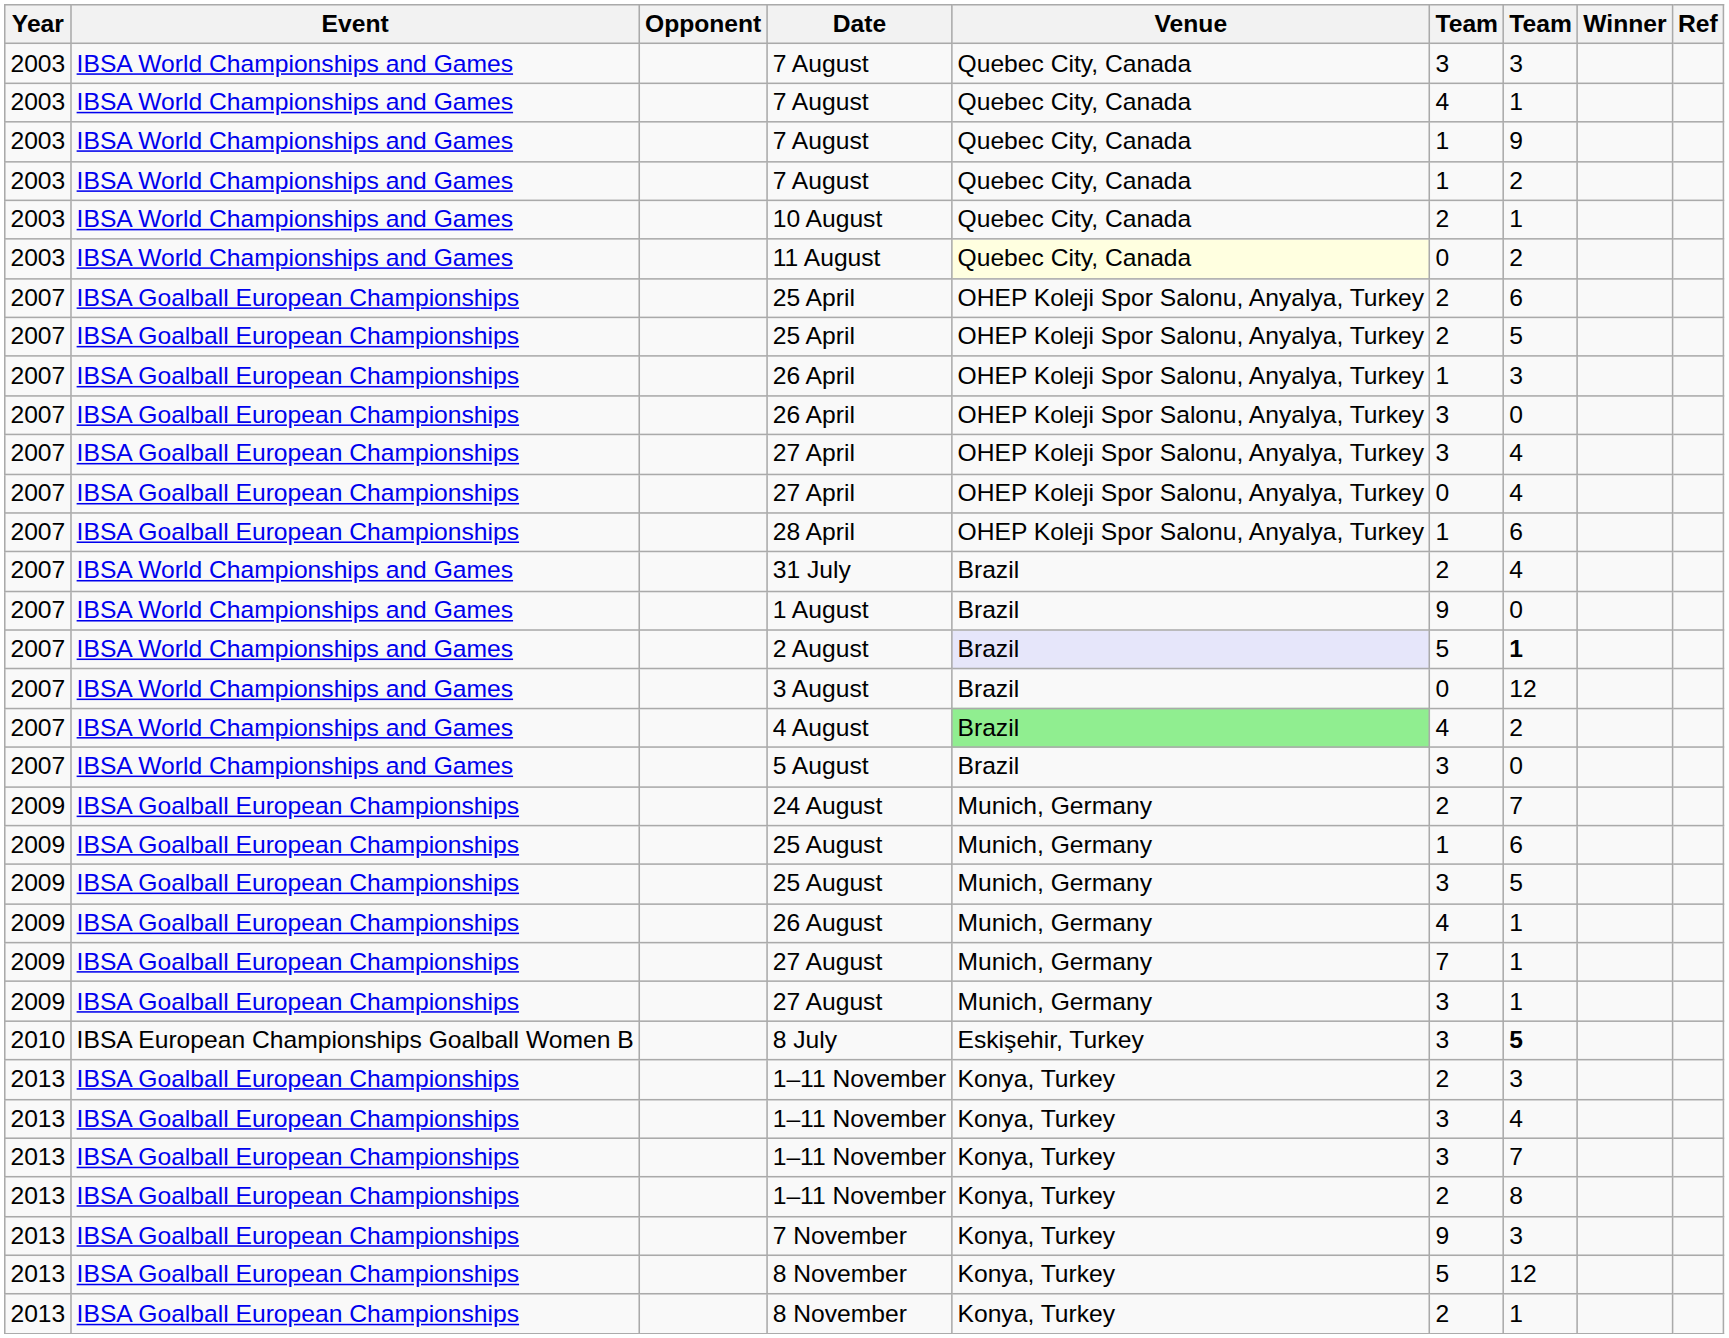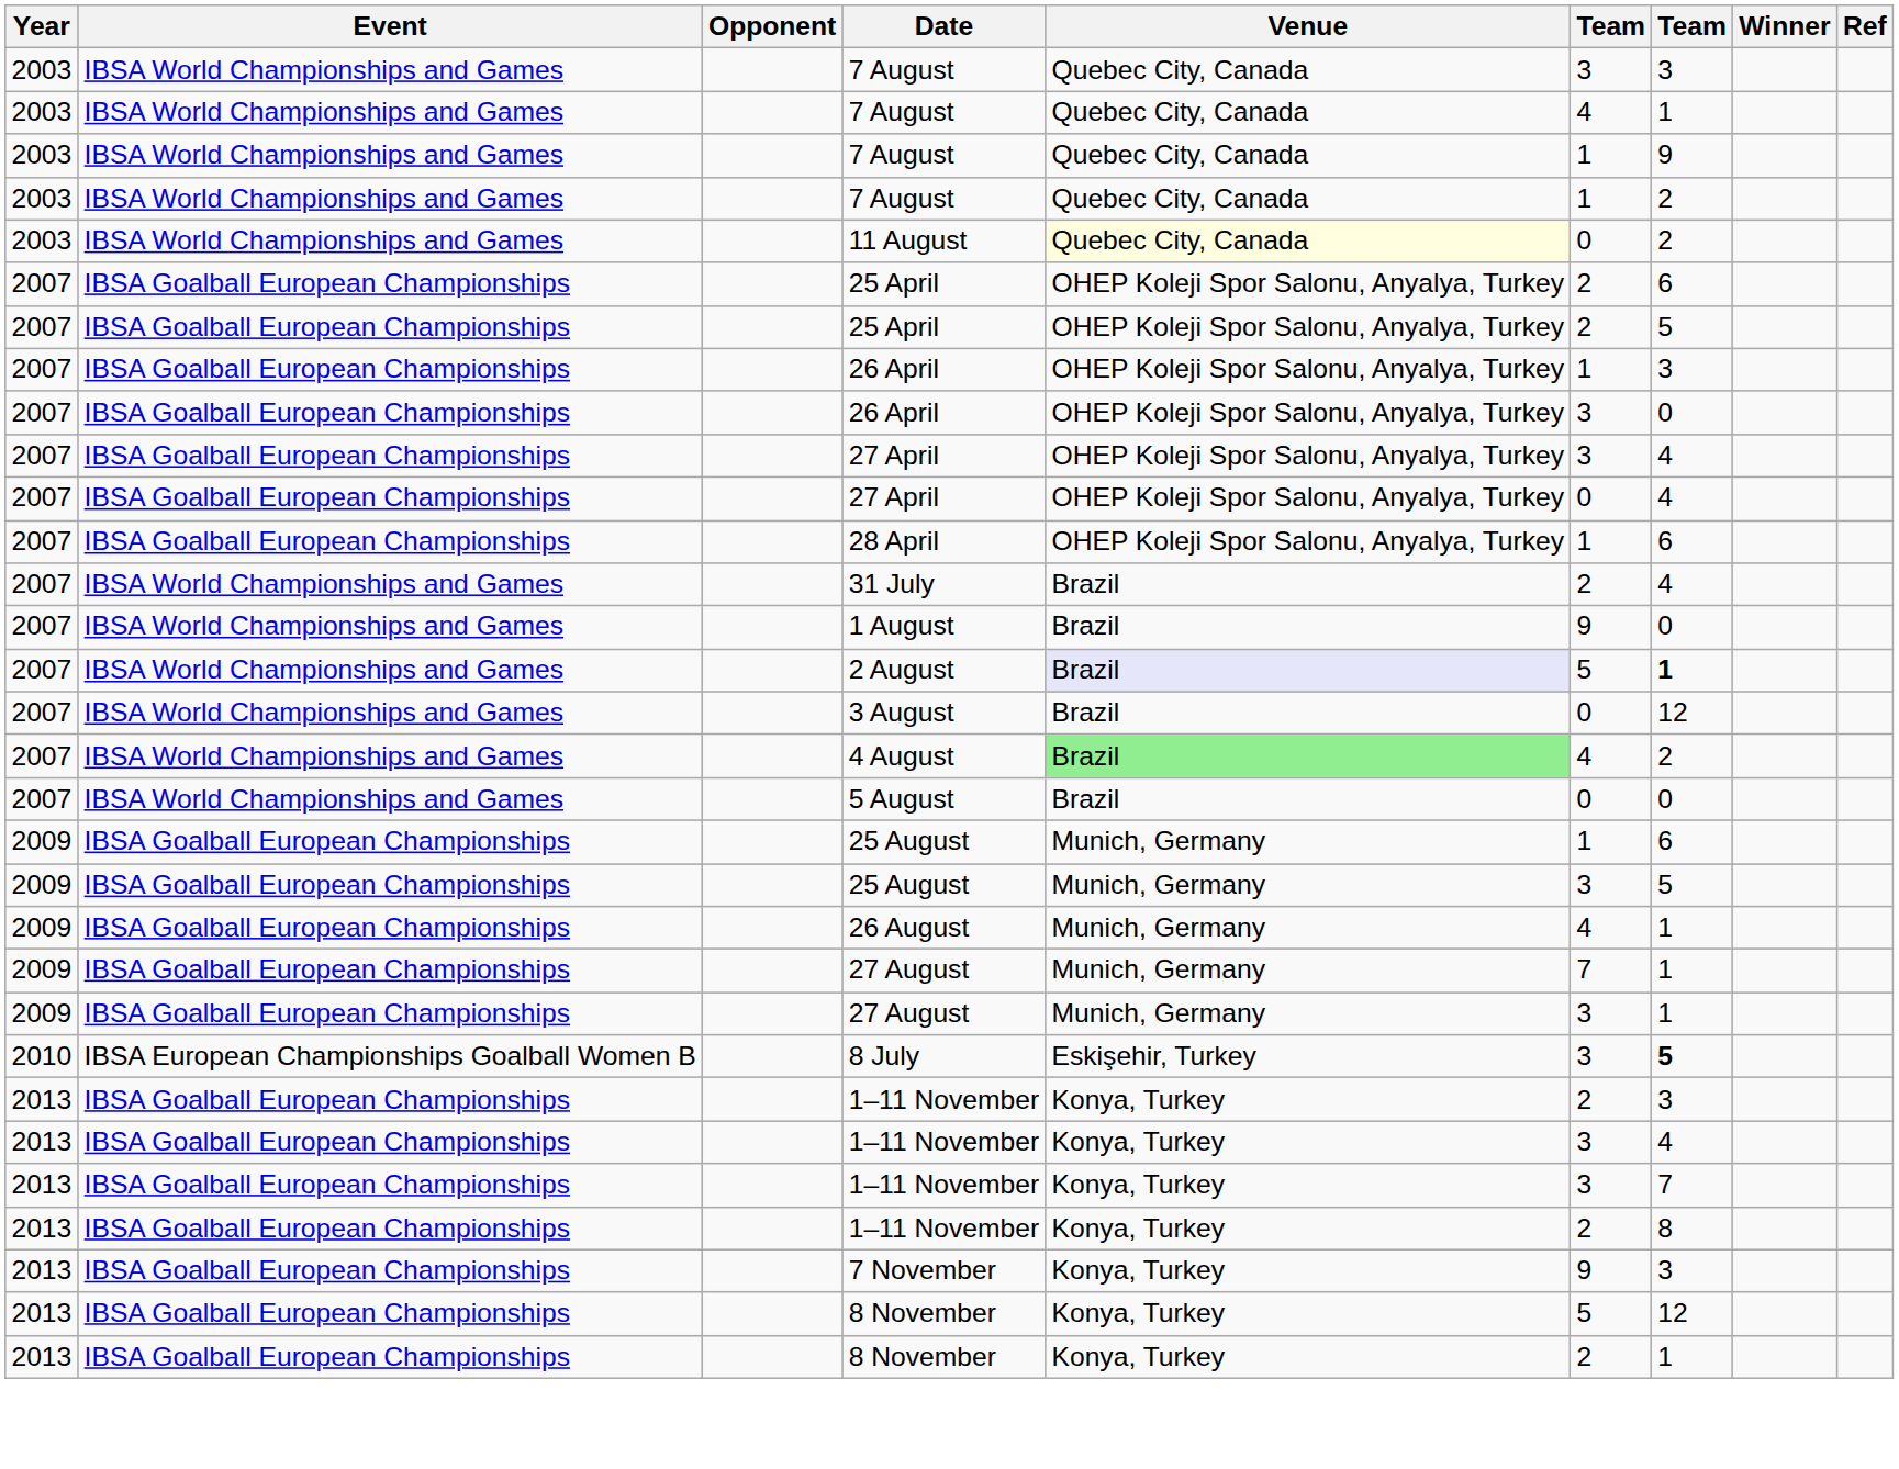- row: 2003 | IBSA World Championships and Games | 10 August | Quebec City, Canada | 2 | 1
5 August | column 6: 3 -> 0
- row: 2009 | IBSA Goalball European Championships | 24 August | Munich, Germany | 2 | 7
